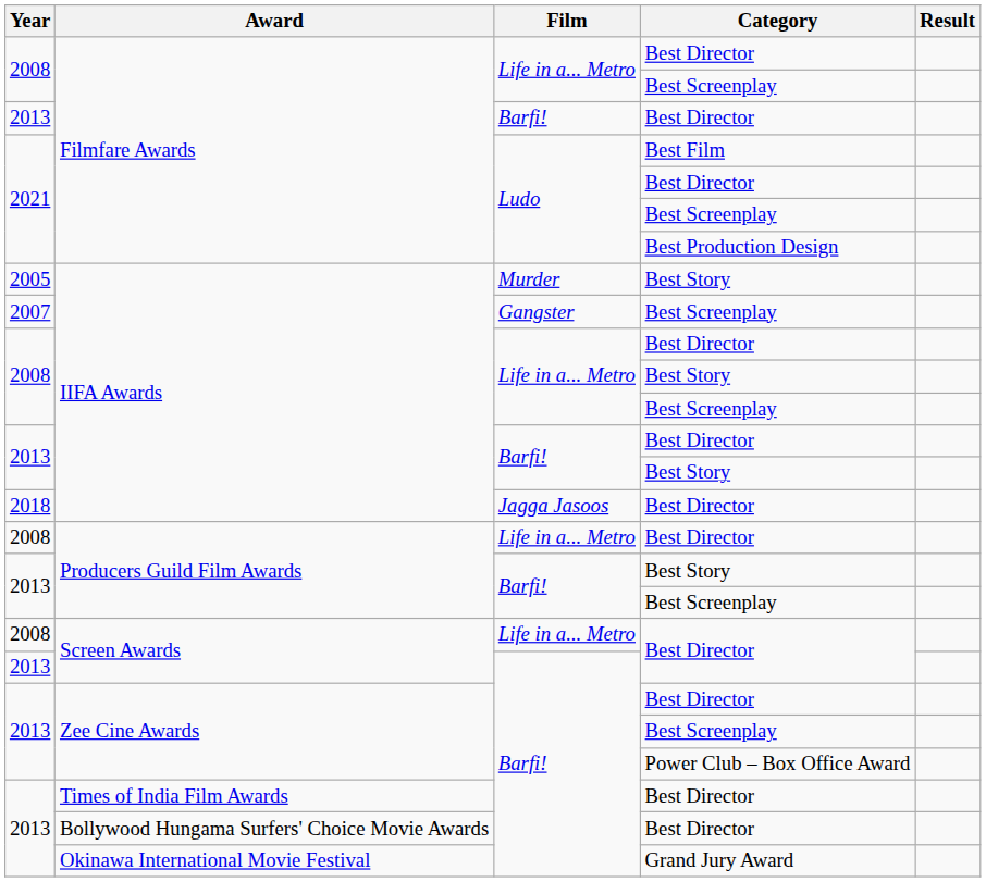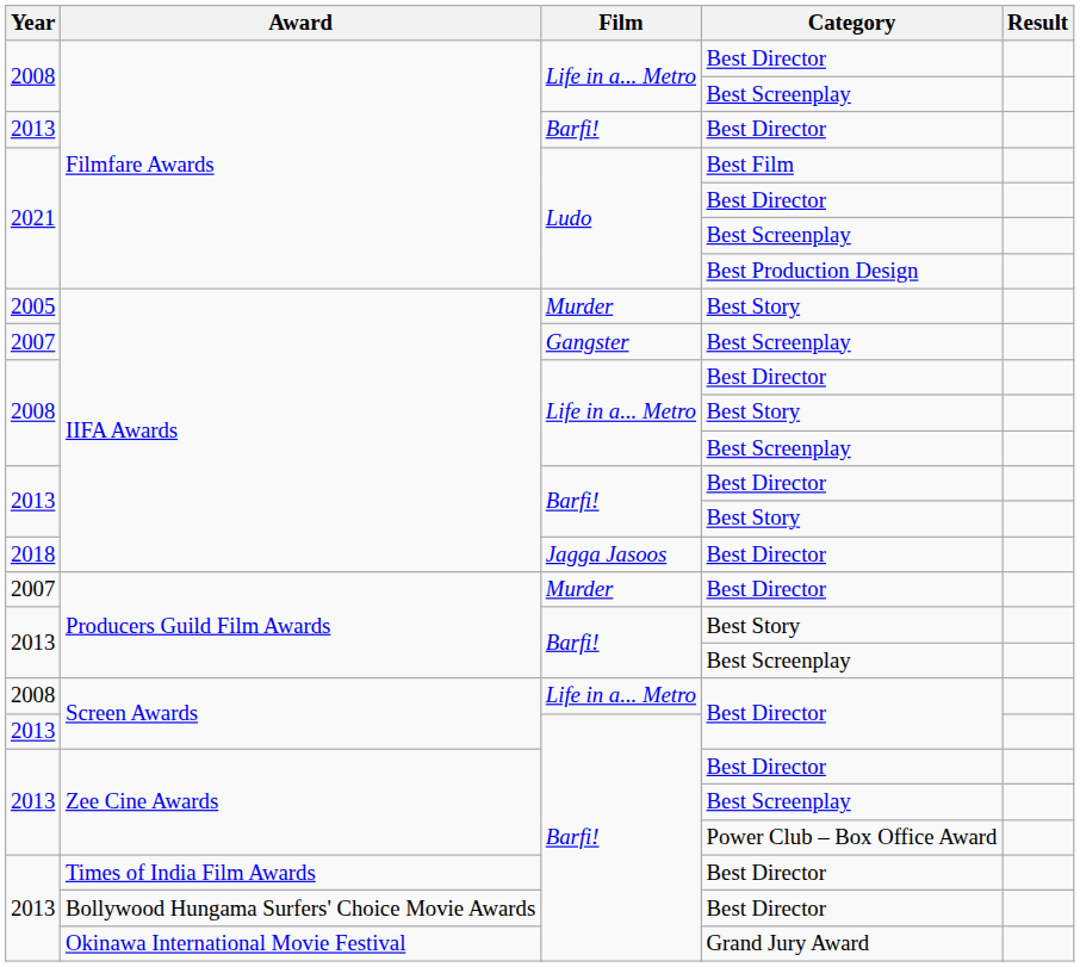Producers Guild Film Awards / Best Director | Year: 2008 -> 2007
Producers Guild Film Awards / Best Director | Film: Life in a... Metro -> Murder
